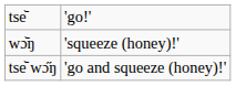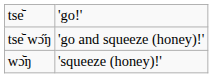rows swapped: wɔ᷅ŋ <-> tse᷅ wɔ̋ŋ
